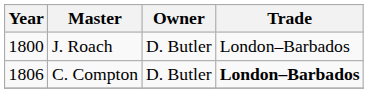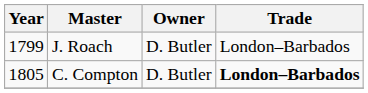J. Roach | Year: 1800 -> 1799
C. Compton | Year: 1806 -> 1805
